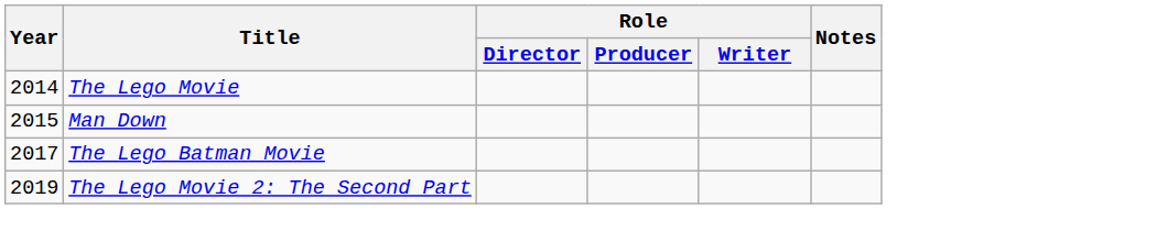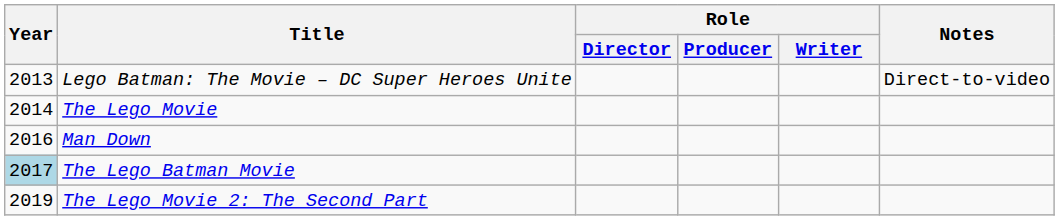+ row: 2013 | Lego Batman: The Movie – DC Super Heroes Unite | Direct-to-video
Man Down | Year: 2015 -> 2016
The Lego Batman Movie | Year: no background -> lightblue background
